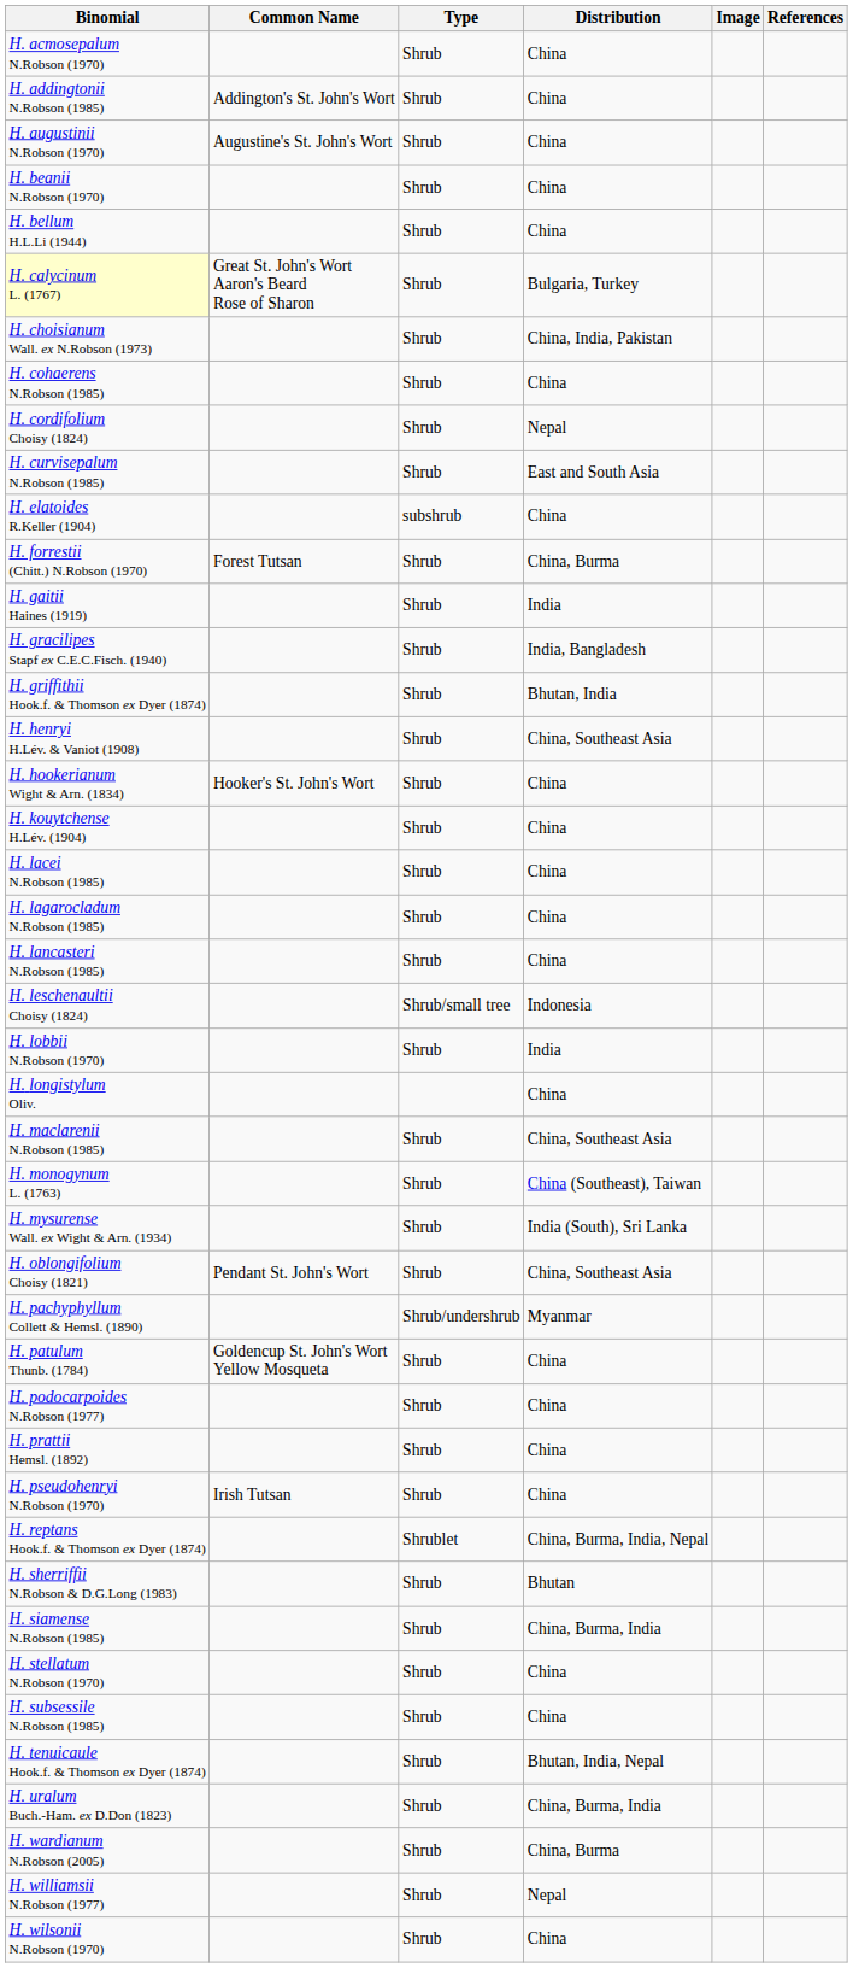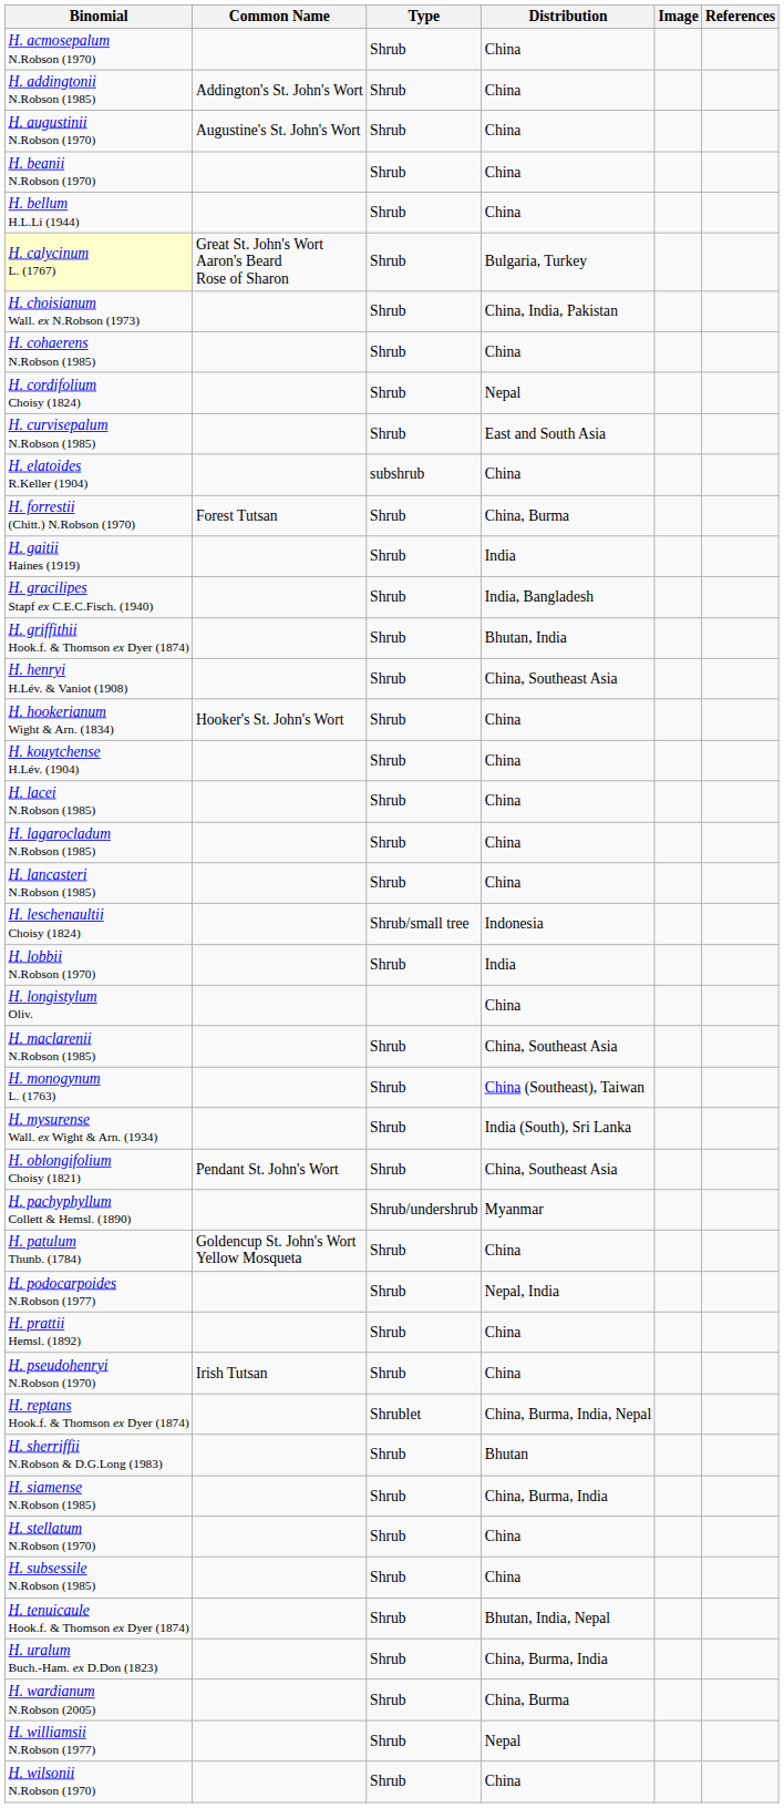H. podocarpoides N.Robson (1977) | Distribution: China -> Nepal, India
